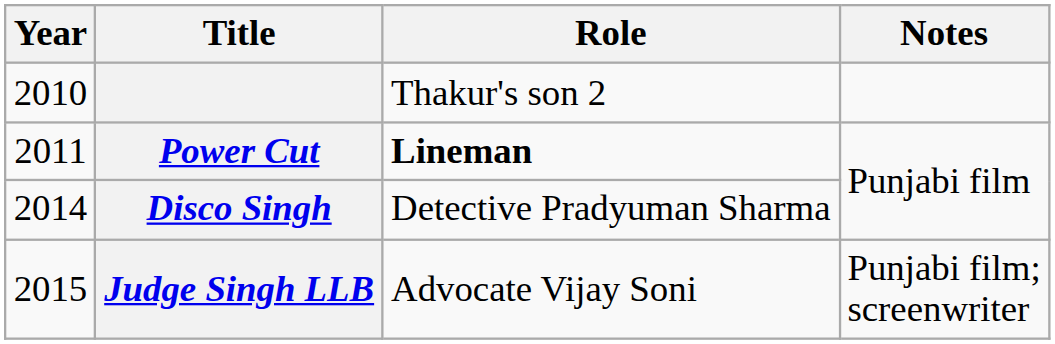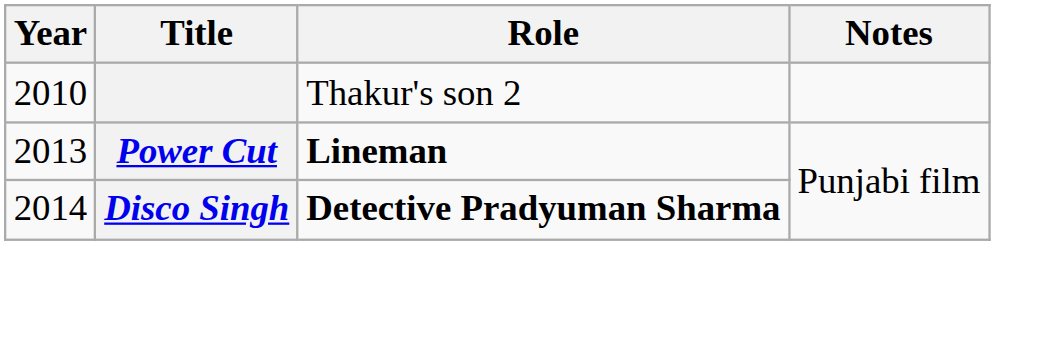Power Cut | Year: 2011 -> 2013
Disco Singh | Role: normal -> bold
- row: 2015 | Judge Singh LLB | Advocate Vijay Soni | Punjabi film; screenwriter
